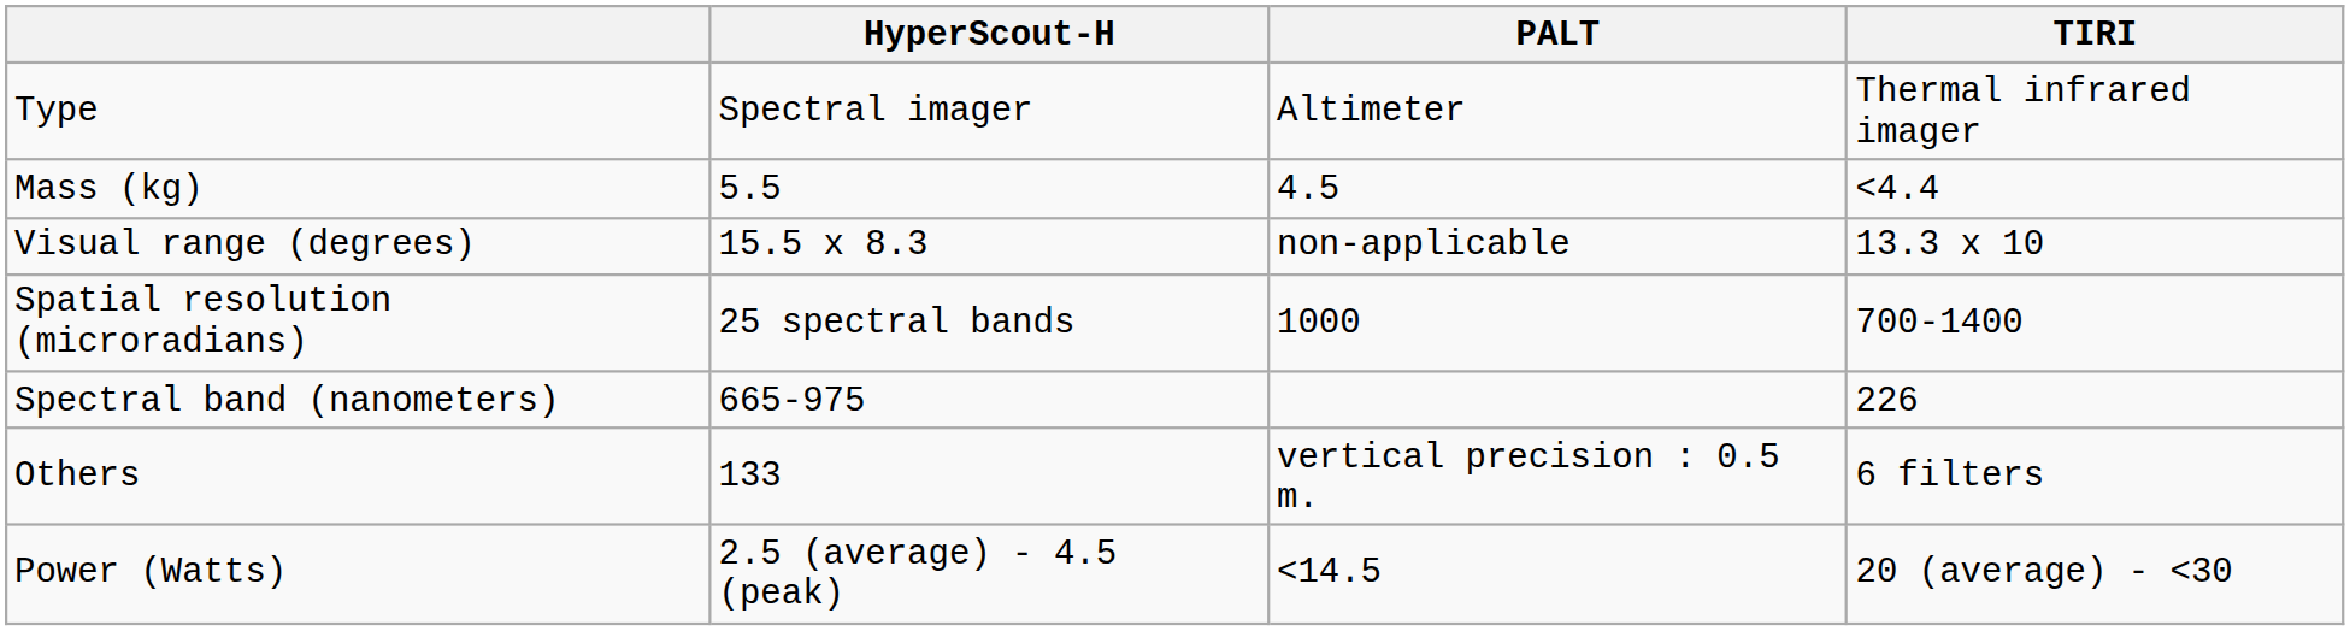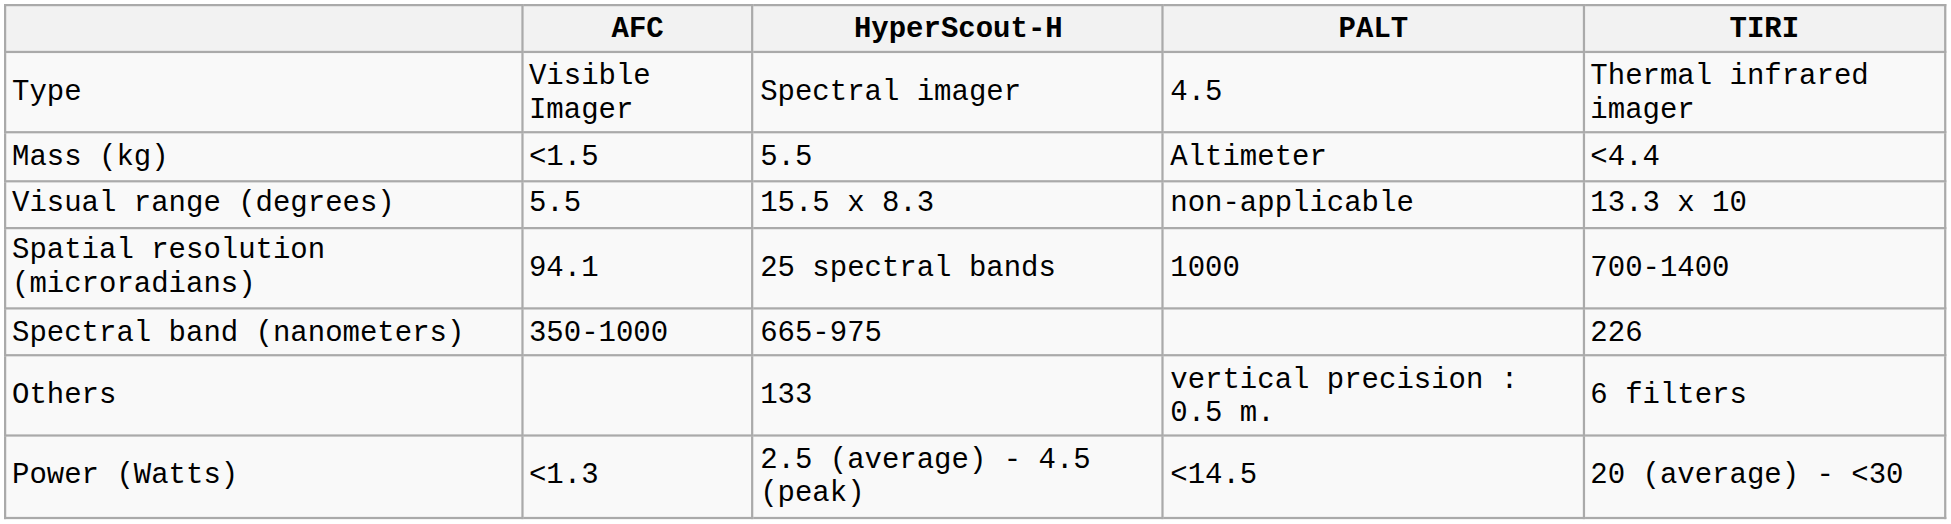+ column: AFC | Visible Imager | <1.5 | 5.5 | 94.1 | 350-1000 | <1.3
Type | PALT: Altimeter -> 4.5
Mass (kg) | PALT: 4.5 -> Altimeter
